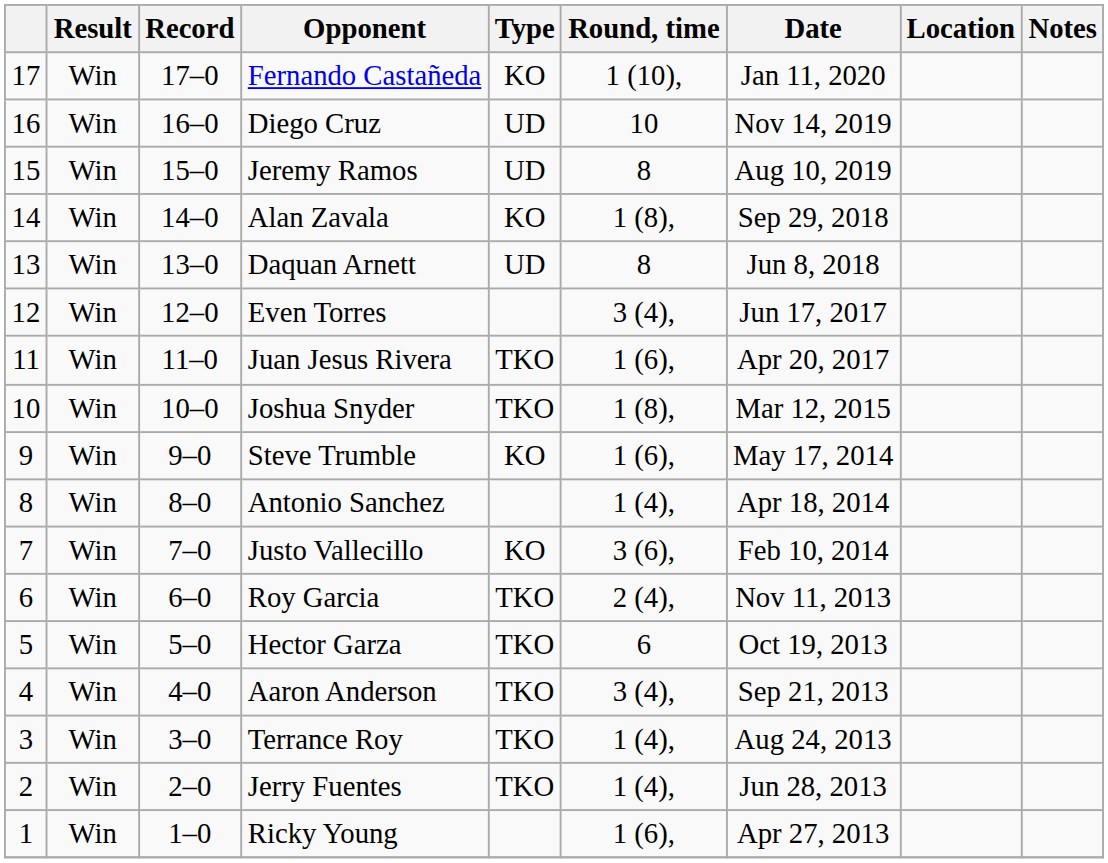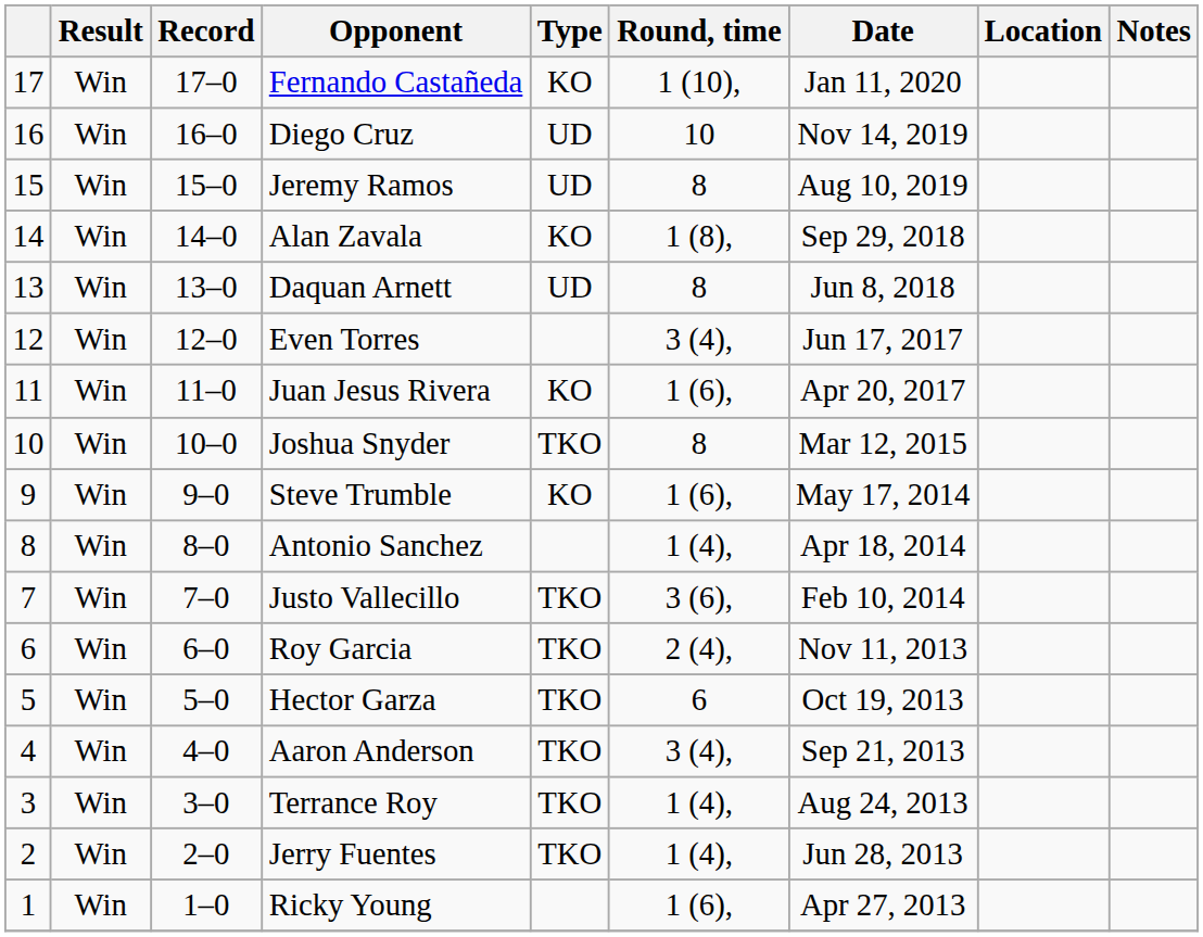Juan Jesus Rivera | Type: TKO -> KO
Joshua Snyder | Round, time: 1 (8), -> 8
Justo Vallecillo | Type: KO -> TKO
